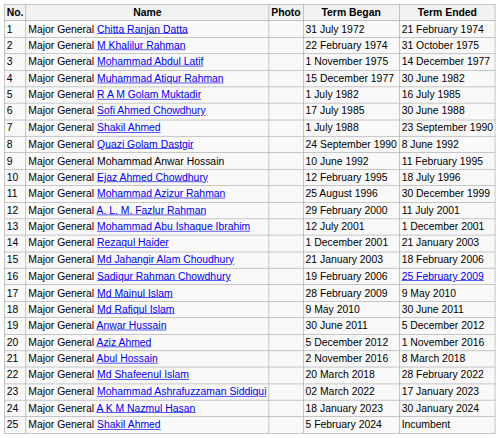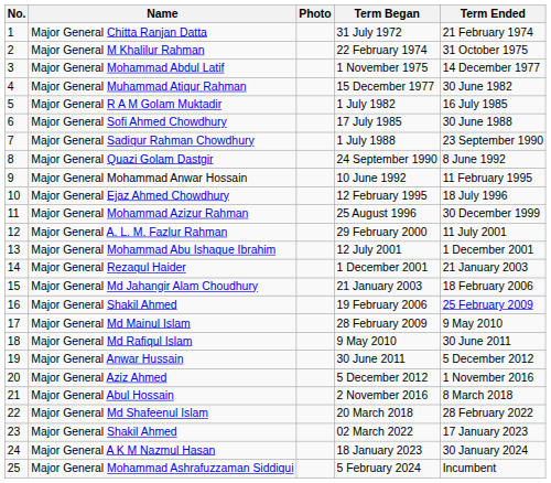1 July 1988 | Name: Major General Shakil Ahmed -> Major General Sadiqur Rahman Chowdhury
19 February 2006 | Name: Major General Sadiqur Rahman Chowdhury -> Major General Shakil Ahmed
02 March 2022 | Name: Major General Mohammad Ashrafuzzaman Siddiqui -> Major General Shakil Ahmed
5 February 2024 | Name: Major General Shakil Ahmed -> Major General Mohammad Ashrafuzzaman Siddiqui
